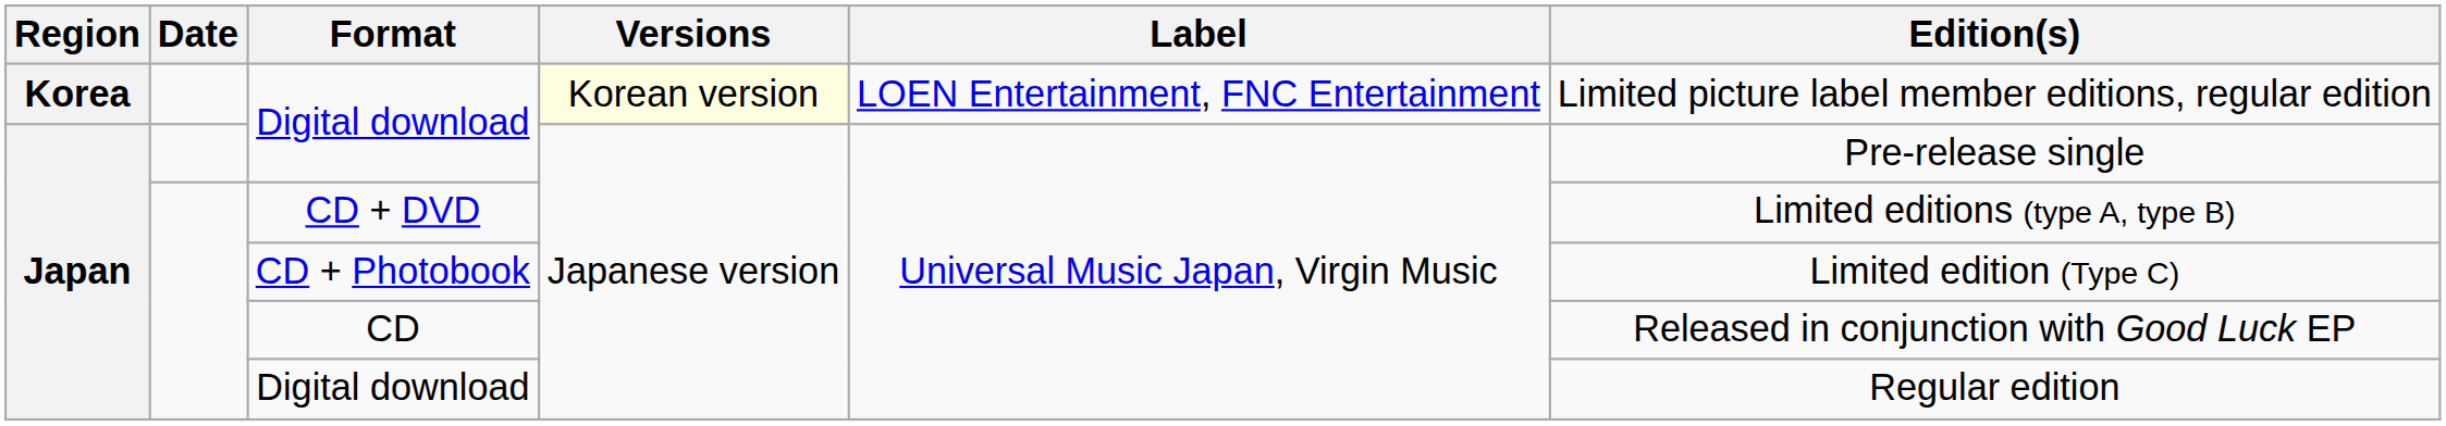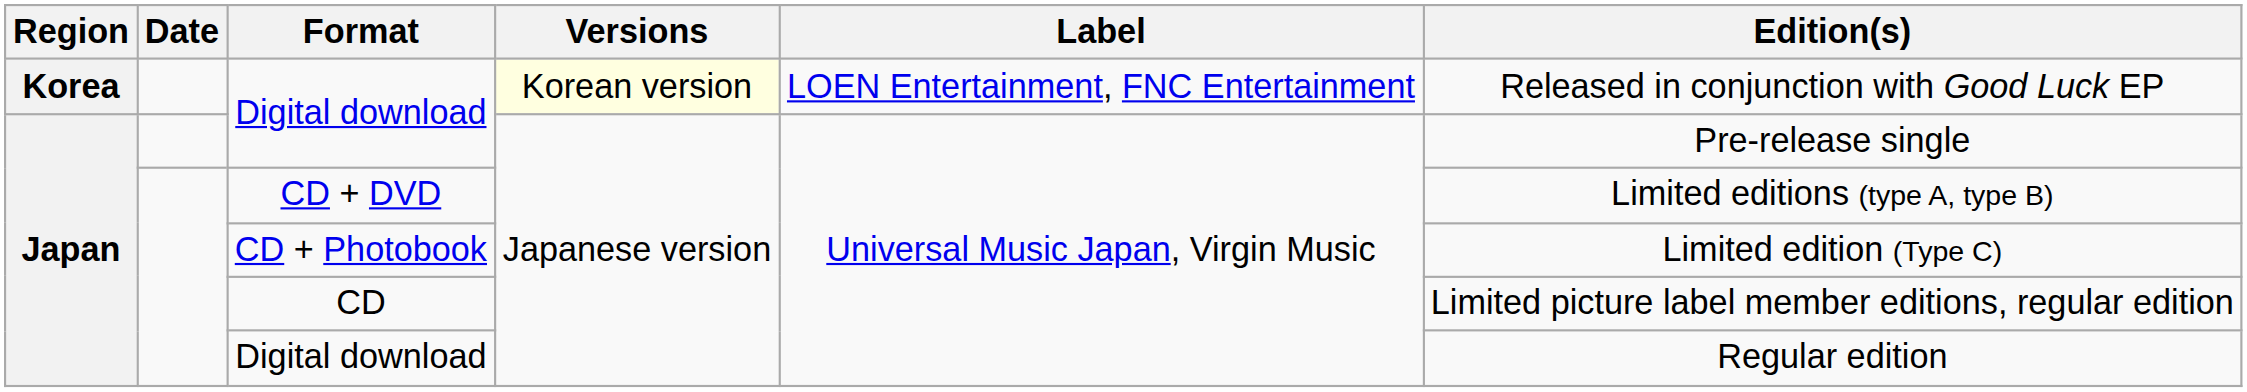Korea / Digital download | Edition(s): Limited picture label member editions, regular edition -> Released in conjunction with Good Luck EP
CD | Edition(s): Released in conjunction with Good Luck EP -> Limited picture label member editions, regular edition
